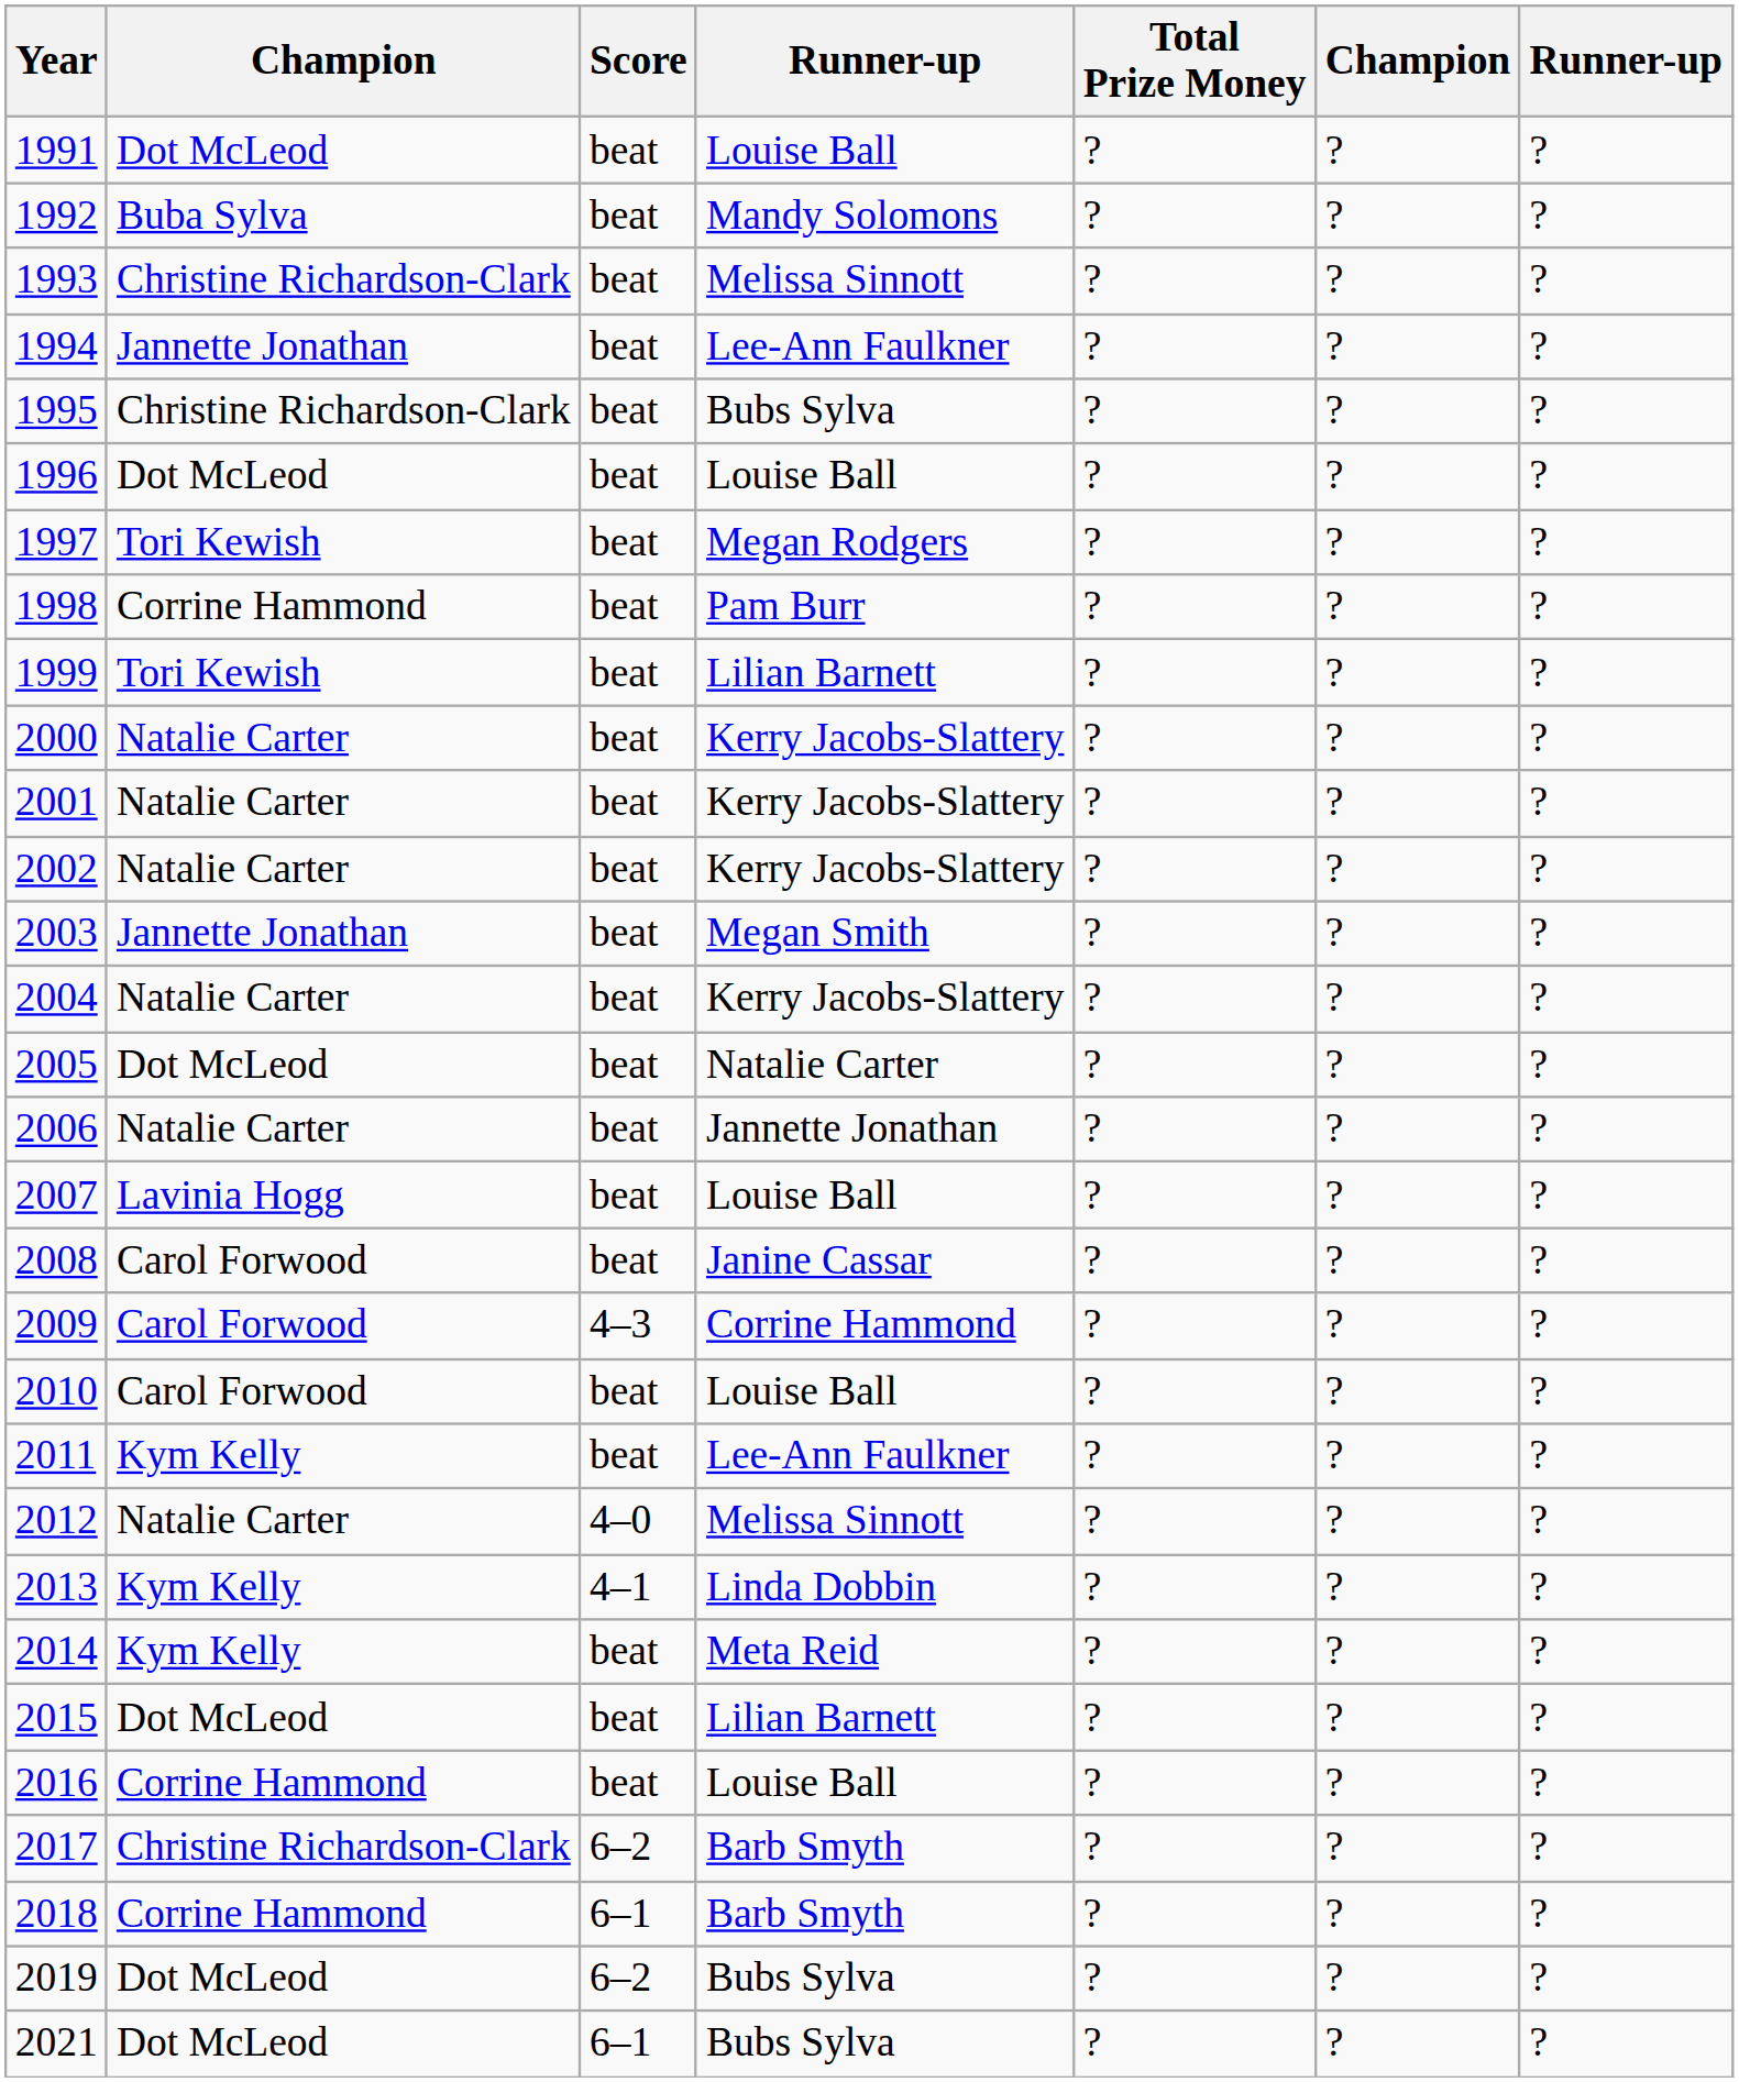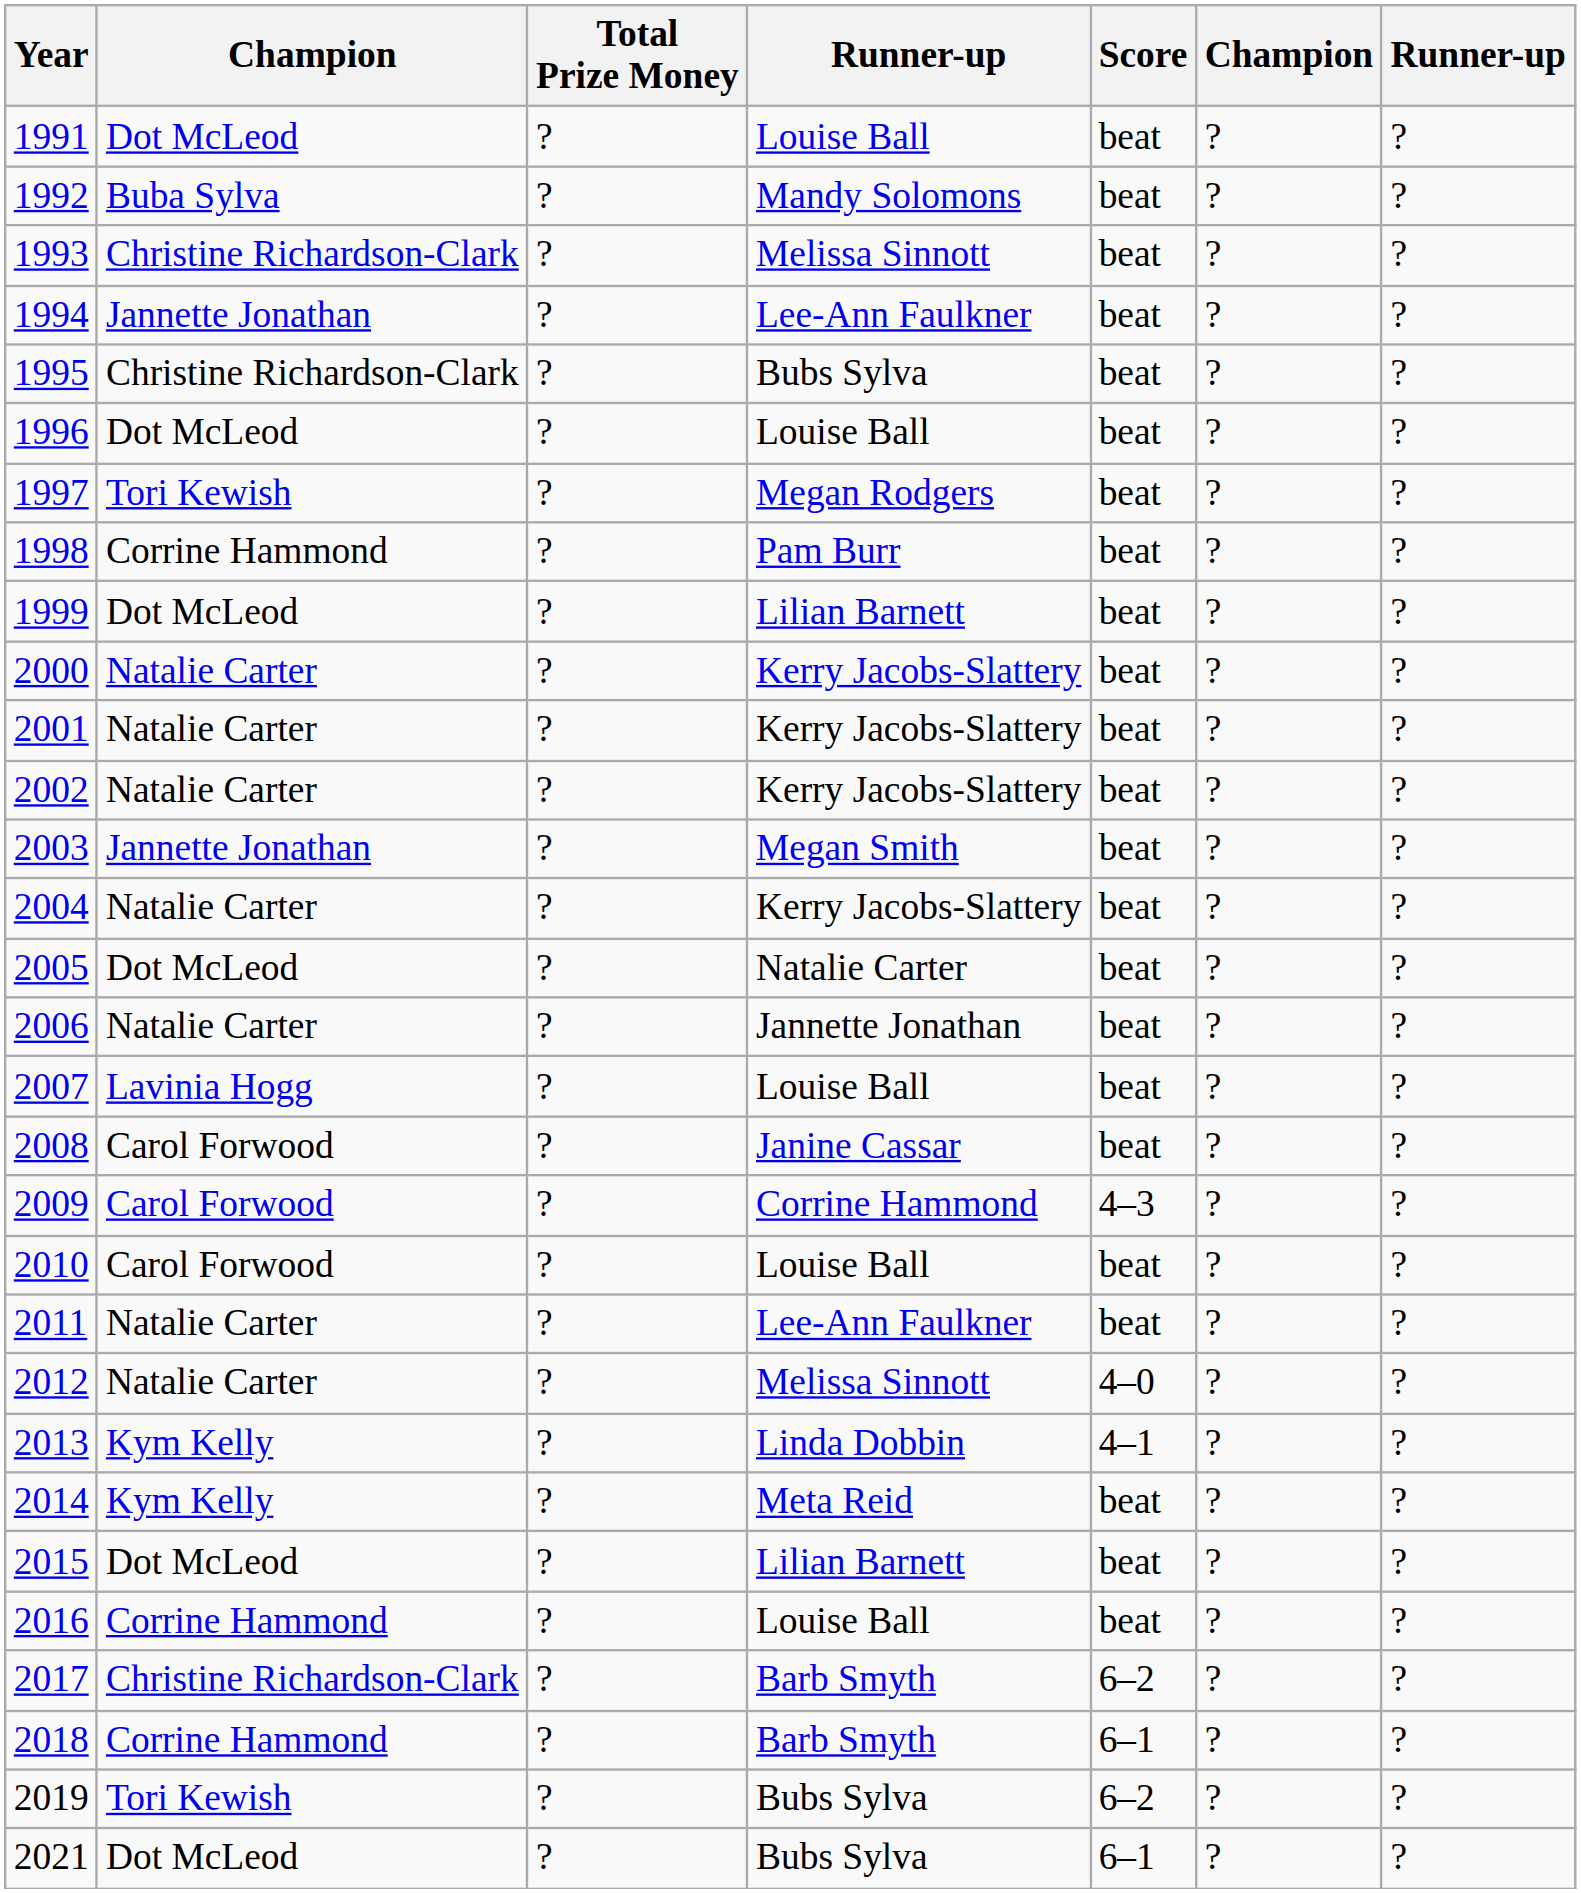columns swapped: Score <-> Total Prize Money
1999 | column 2: Tori Kewish -> Dot McLeod
2011 | column 2: Kym Kelly -> Natalie Carter
2019 | column 2: Dot McLeod -> Tori Kewish
